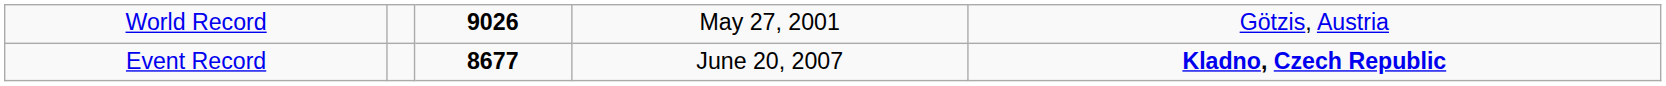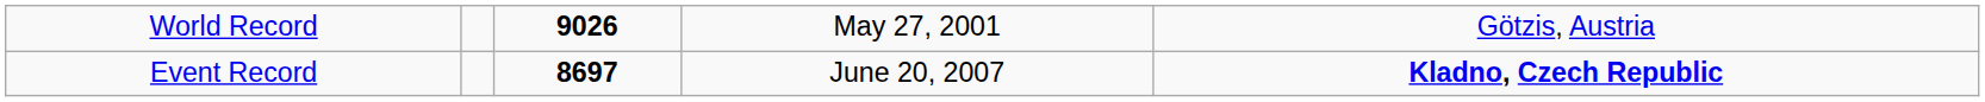Event Record | column 3: 8677 -> 8697
